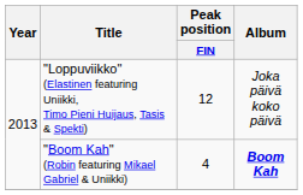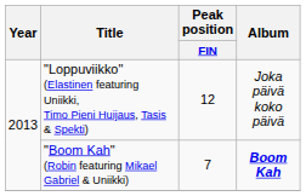"Boom Kah" (Robin featuring Mikael Gabriel & Uniikki) | Peak position / FIN: 4 -> 7
